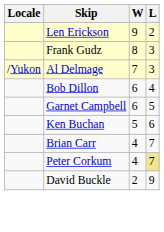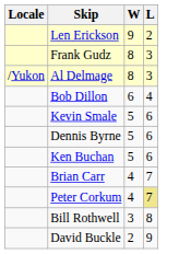Al Delmage | W: 7 -> 8
- row: Garnet Campbell | 6 | 5
+ row: Kevin Smale | 5 | 6
+ row: Dennis Byrne | 5 | 6
+ row: Bill Rothwell | 3 | 8
